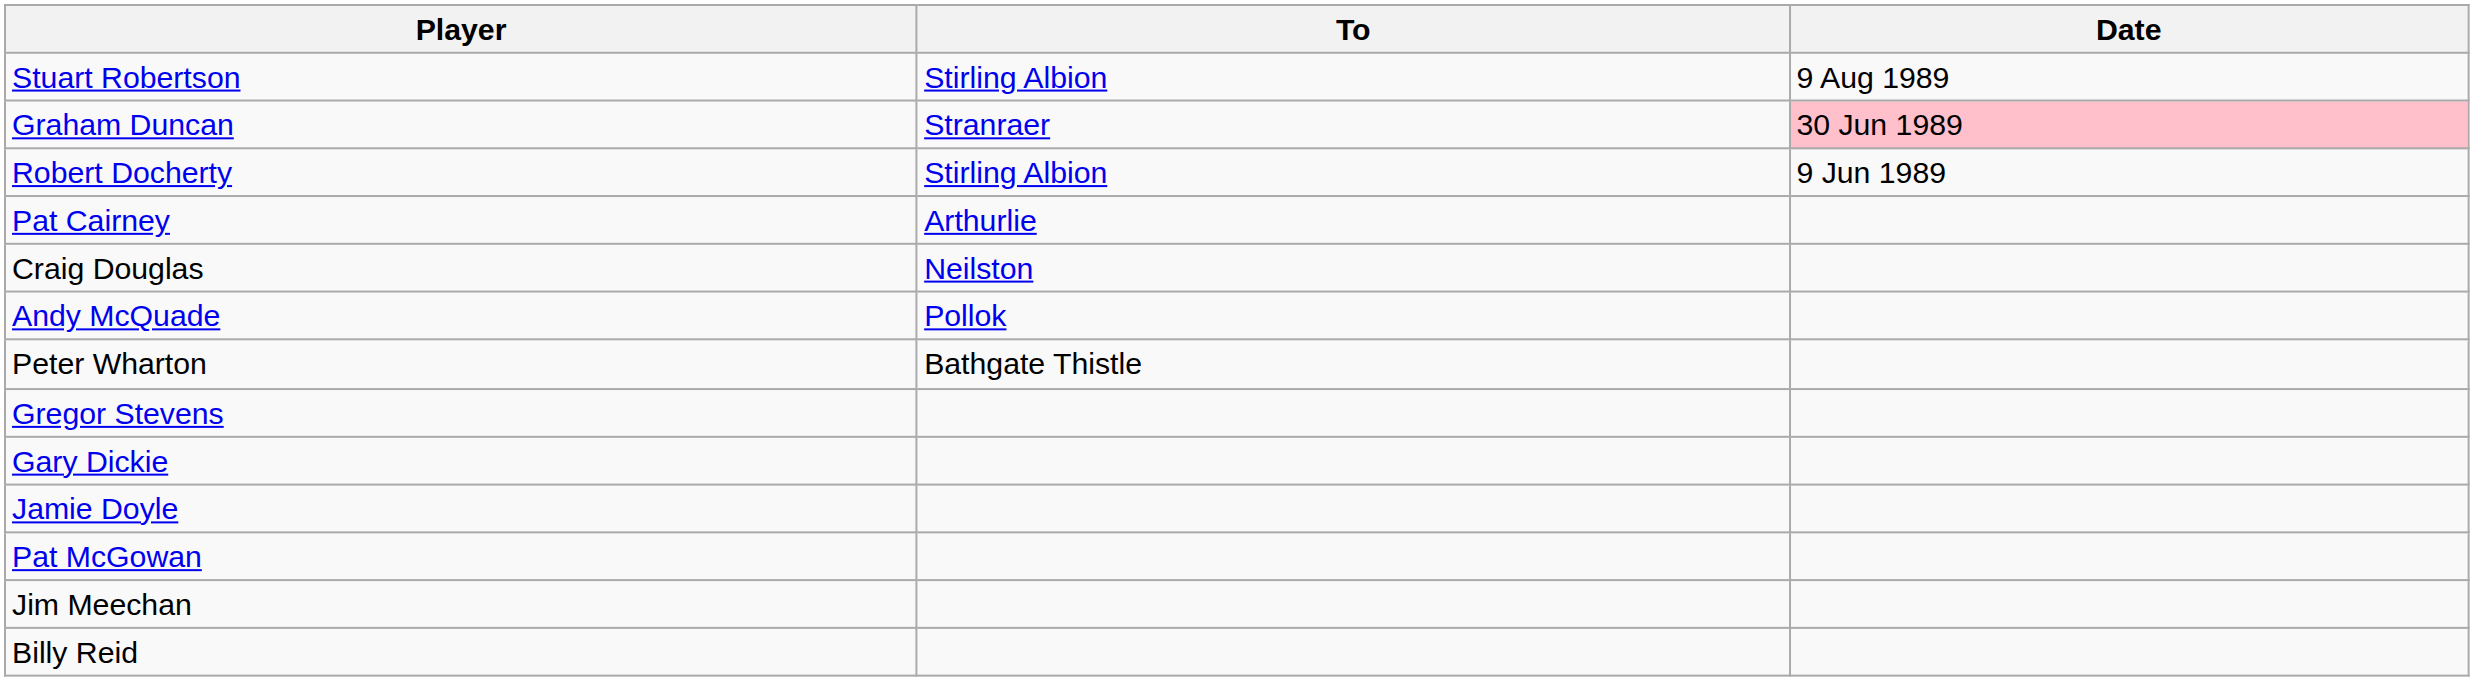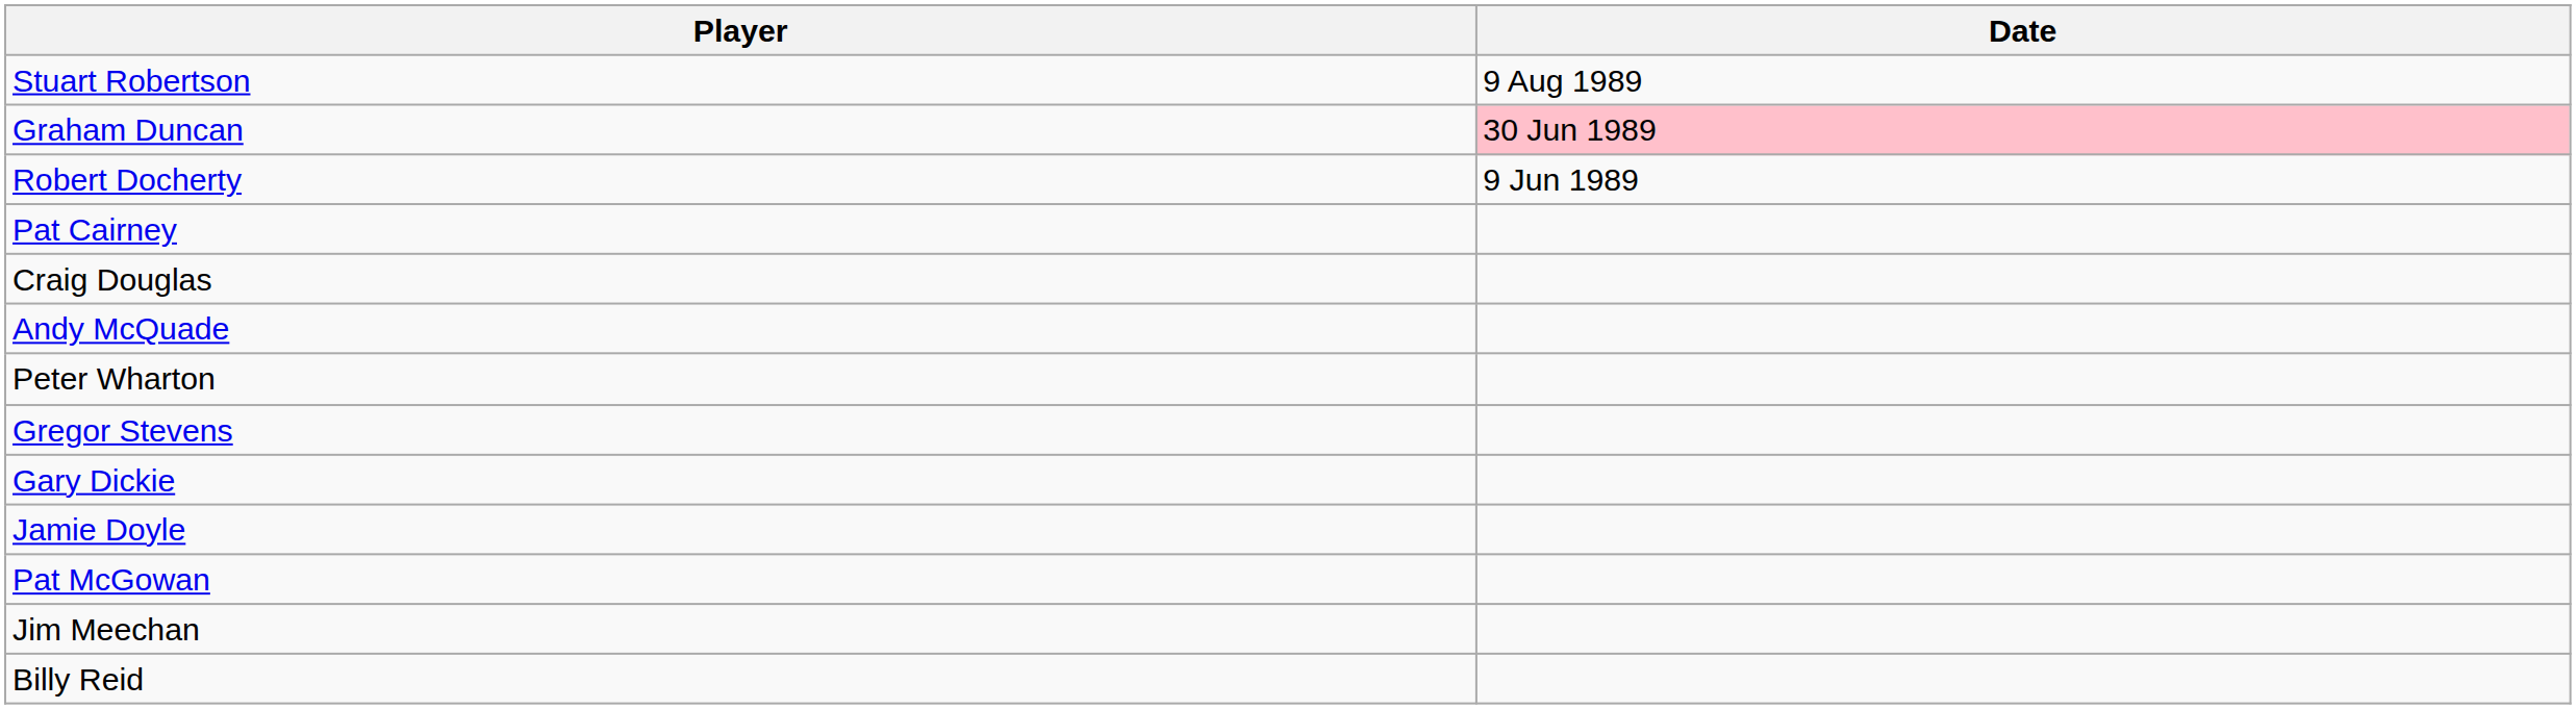- column: To | Stirling Albion | Stranraer | Stirling Albion | Arthurlie | Neilston | Pollok | Bathgate Thistle
